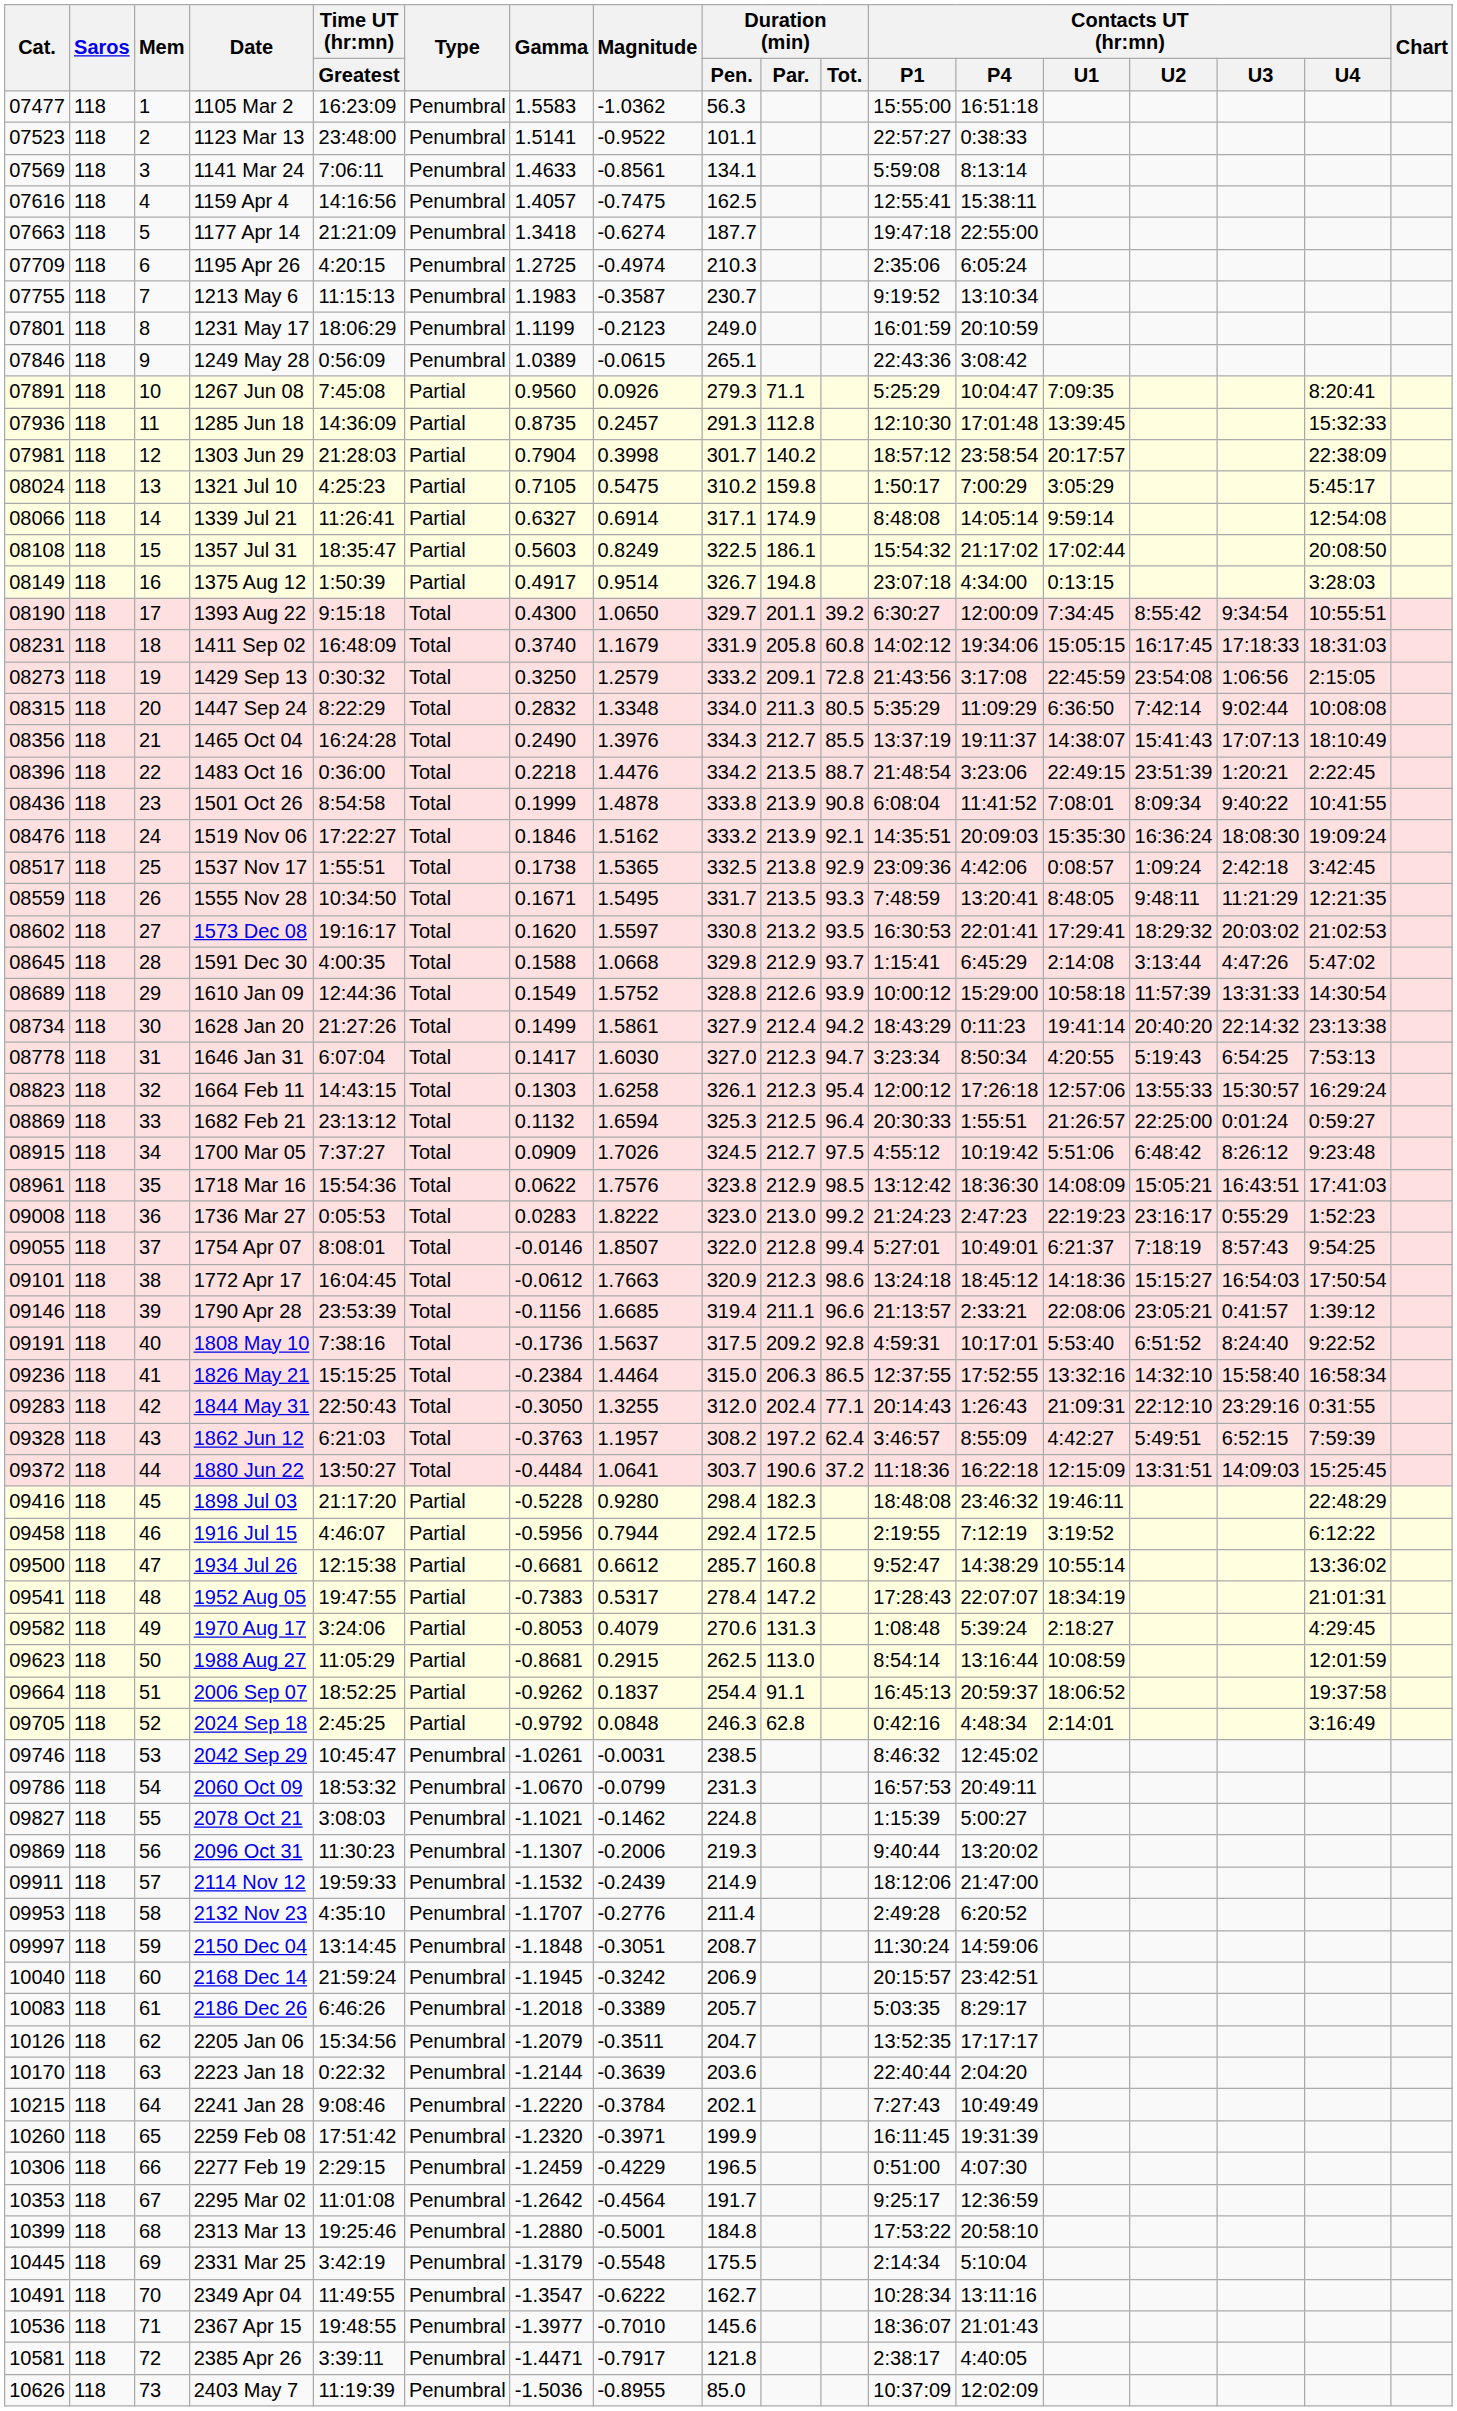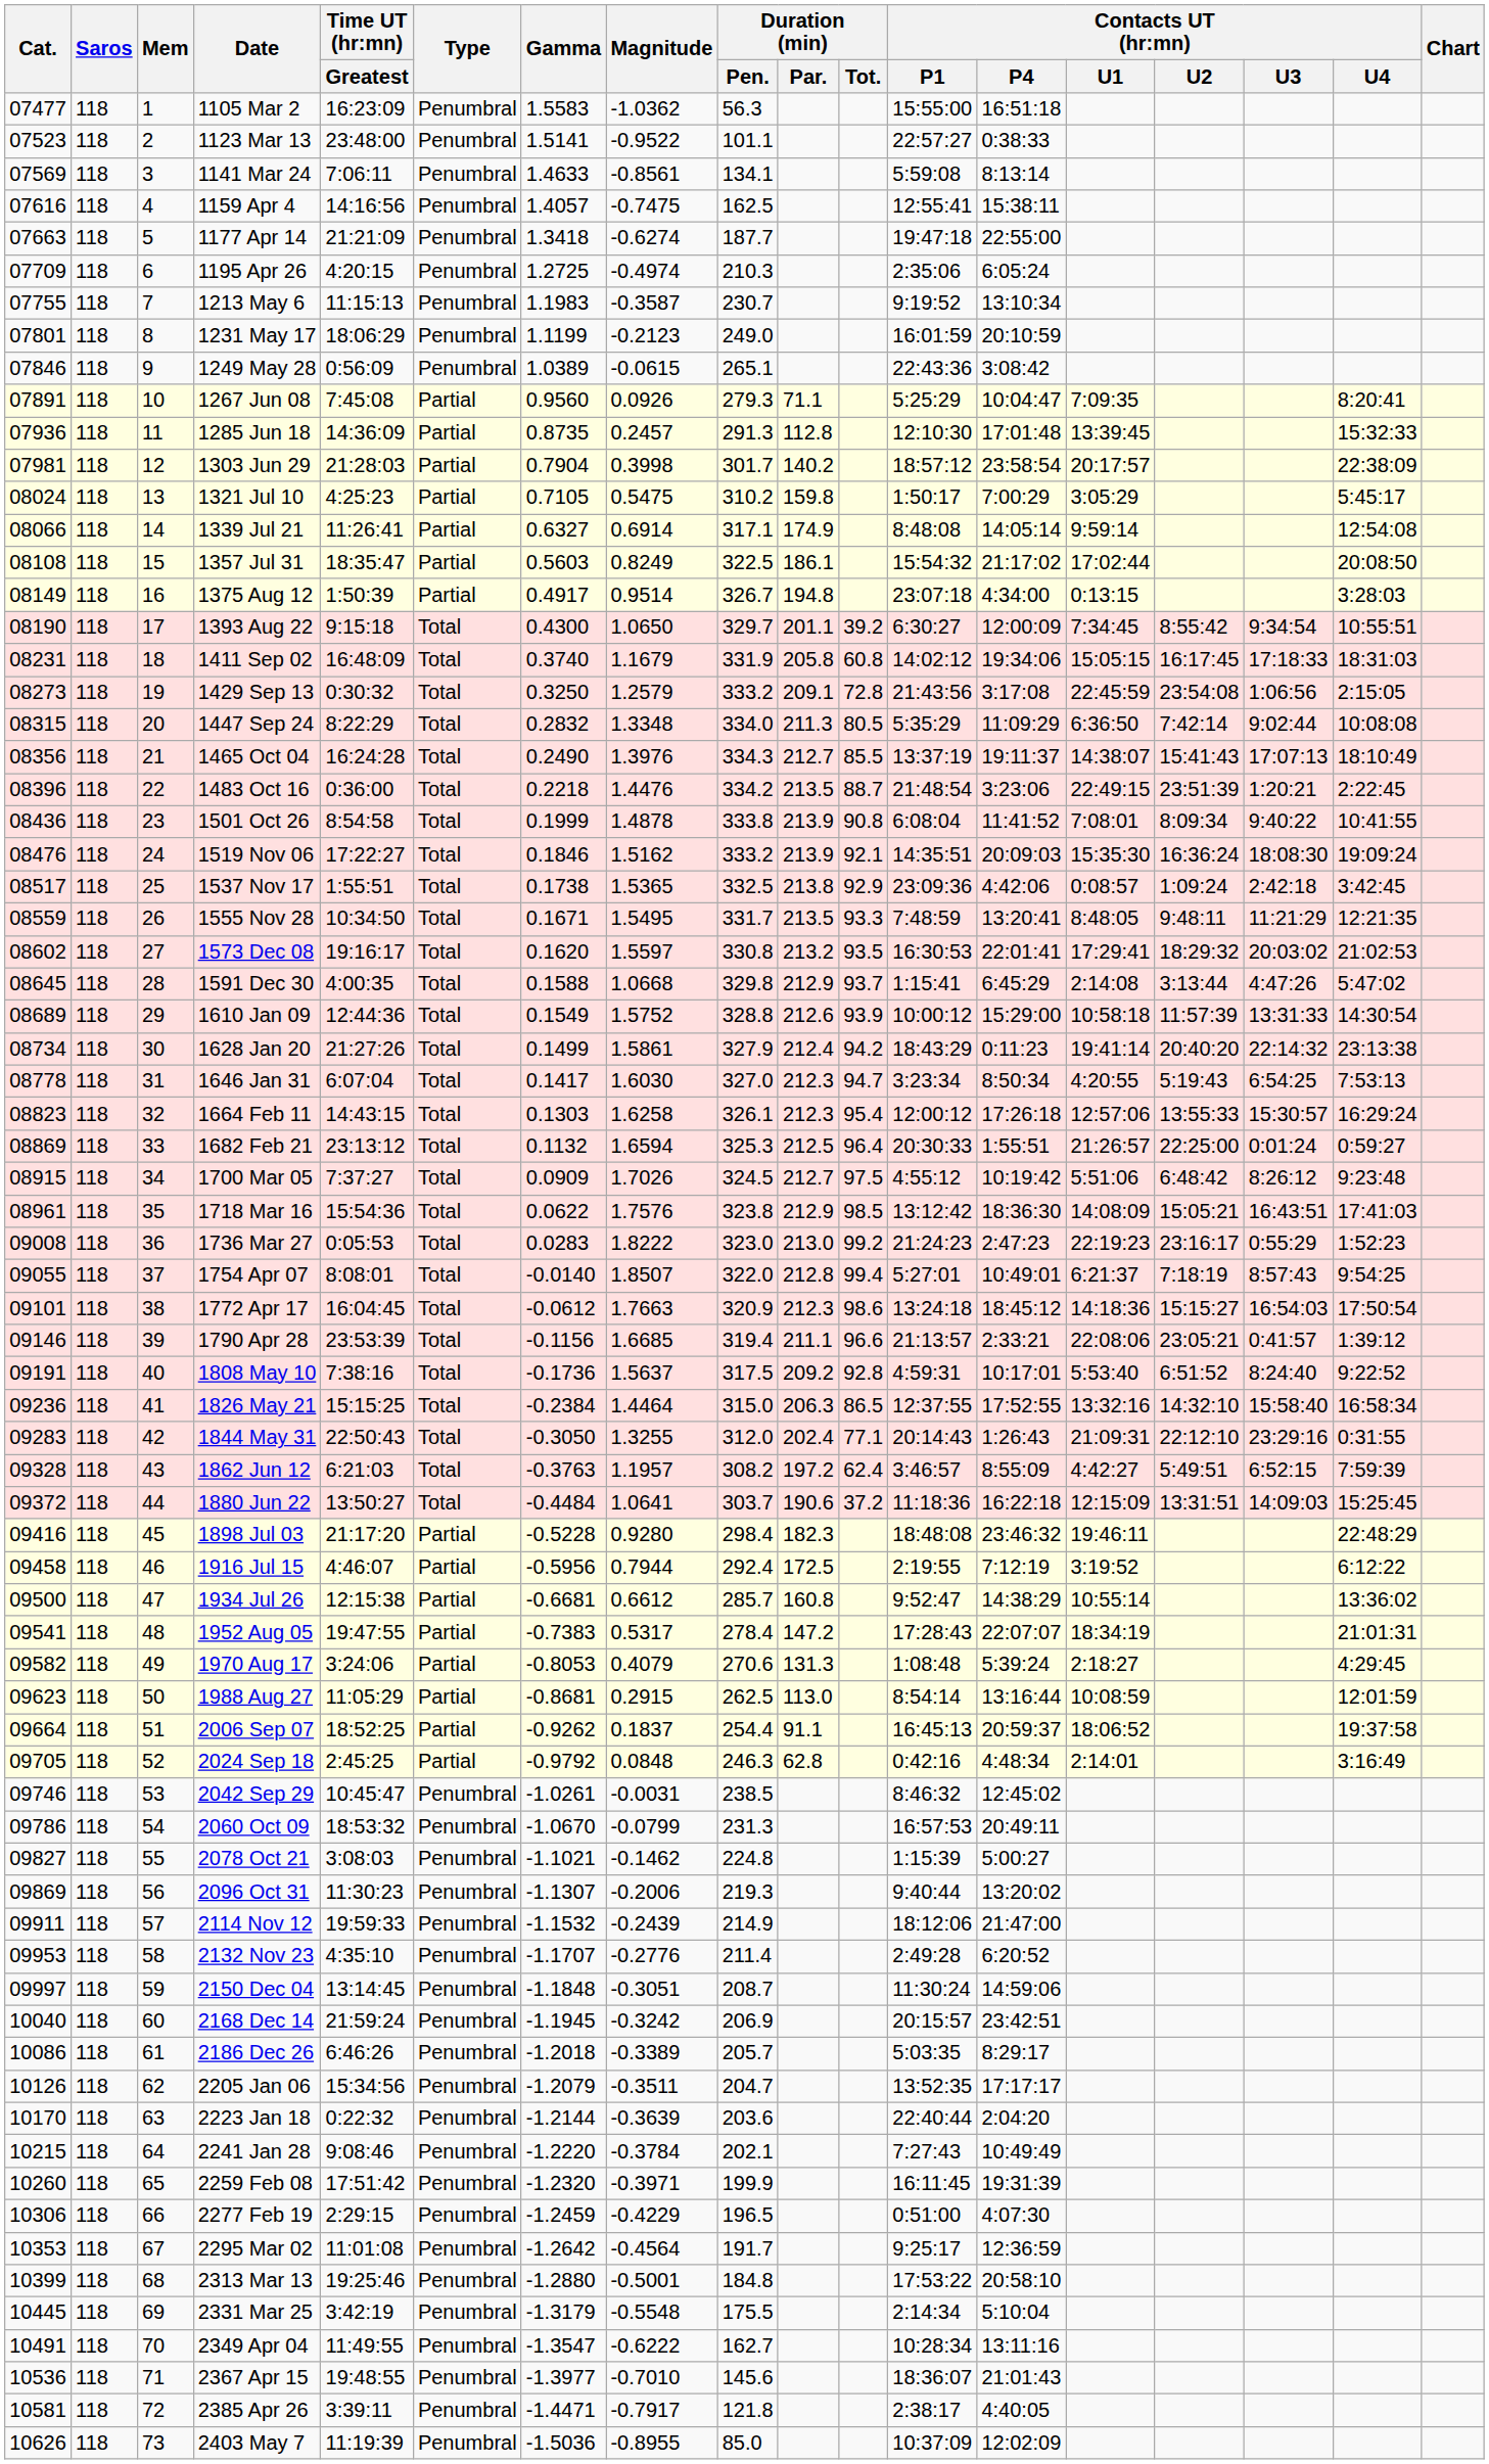1754 Apr 07 | Gamma: -0.0146 -> -0.0140
2186 Dec 26 | Cat.: 10083 -> 10086
